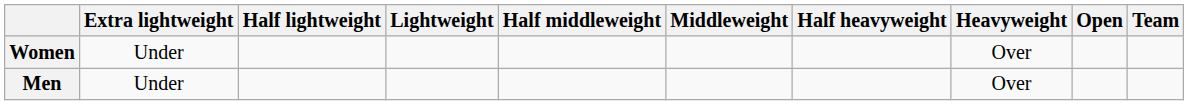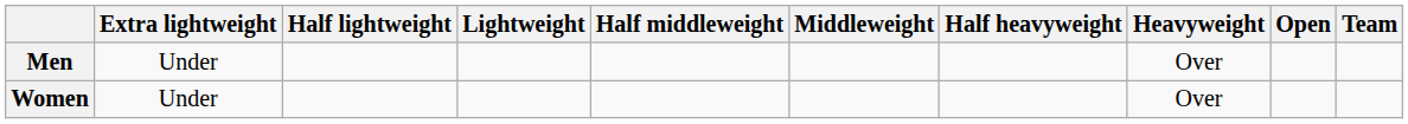rows swapped: Men <-> Women
